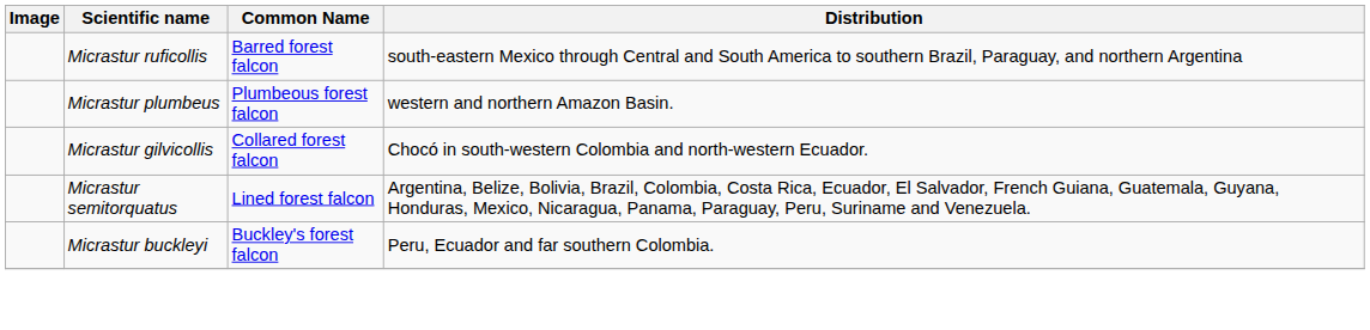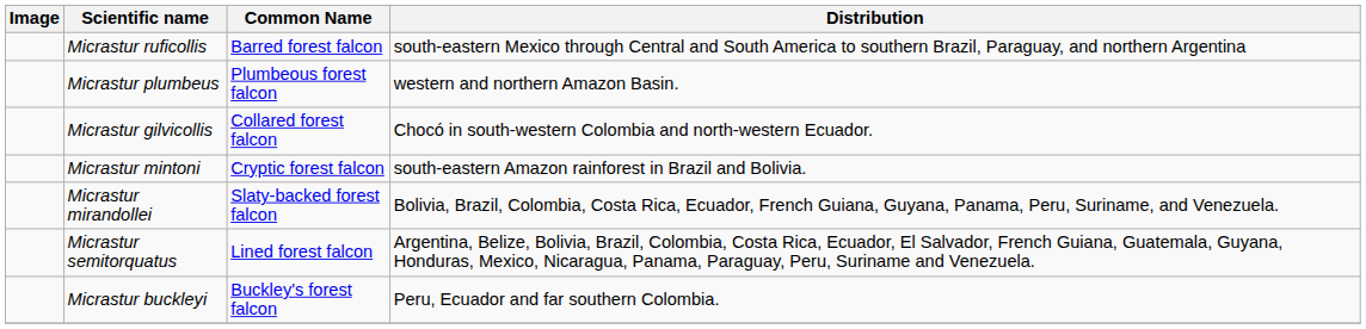+ row: Micrastur mintoni | Cryptic forest falcon | south-eastern Amazon rainforest in Brazil and Bolivia.
+ row: Micrastur mirandollei | Slaty-backed forest falcon | Bolivia, Brazil, Colombia, Costa Rica, Ecuador, French Guiana, Guyana, Panama, Peru, Suriname, and Venezuela.
